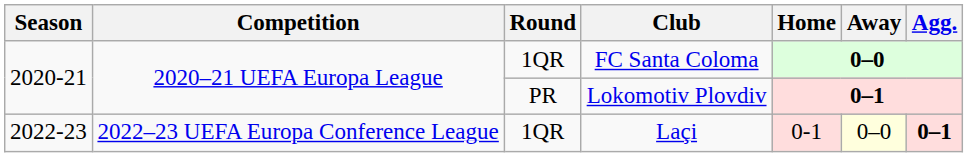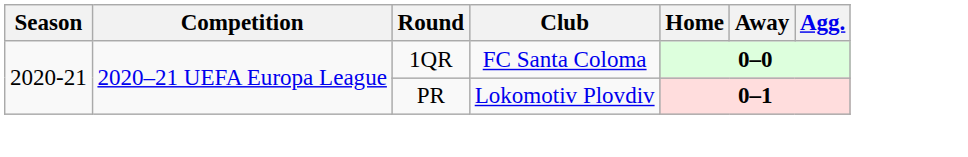- row: 2022-23 | 2022–23 UEFA Europa Conference League | 1QR | Laçi | 0-1 | 0–0 | 0–1
